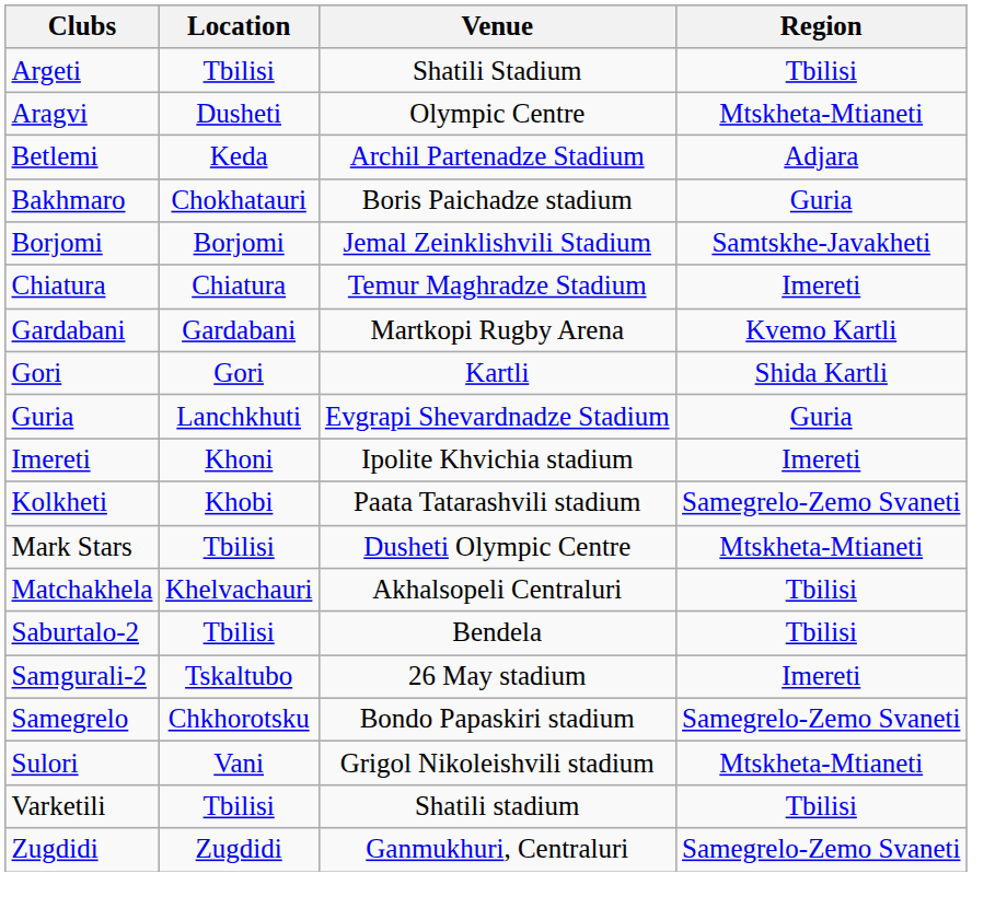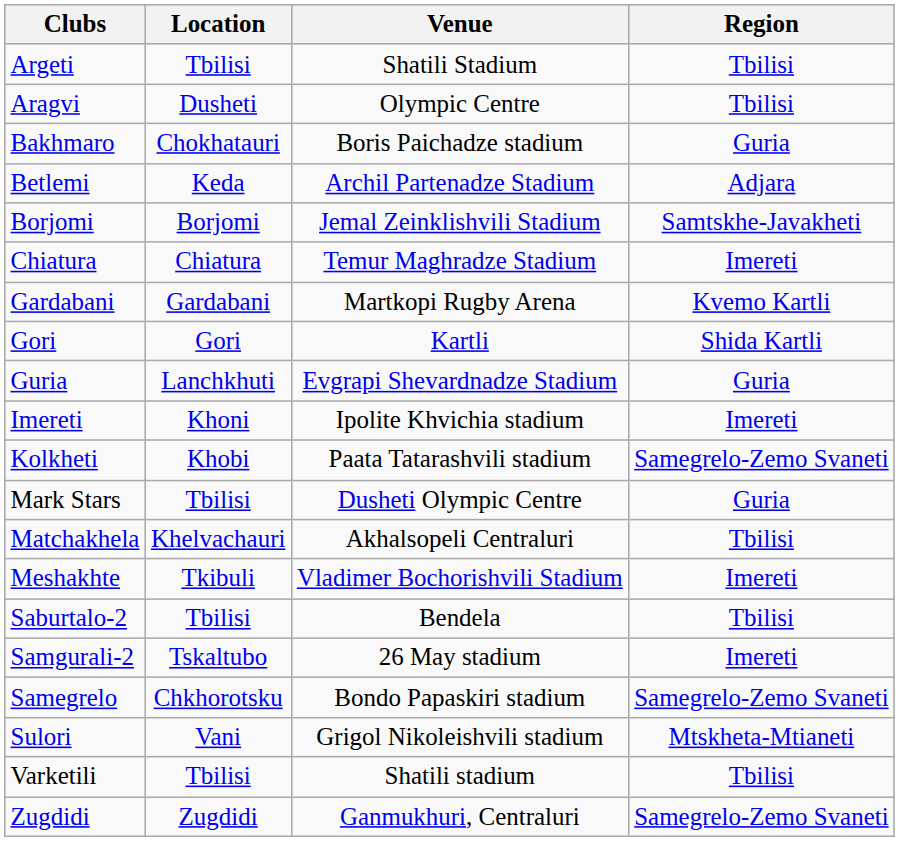Aragvi | Region: Mtskheta-Mtianeti -> Tbilisi
rows swapped: Bakhmaro <-> Betlemi
Mark Stars | Region: Mtskheta-Mtianeti -> Guria
+ row: Meshakhte | Tkibuli | Vladimer Bochorishvili Stadium | Imereti
